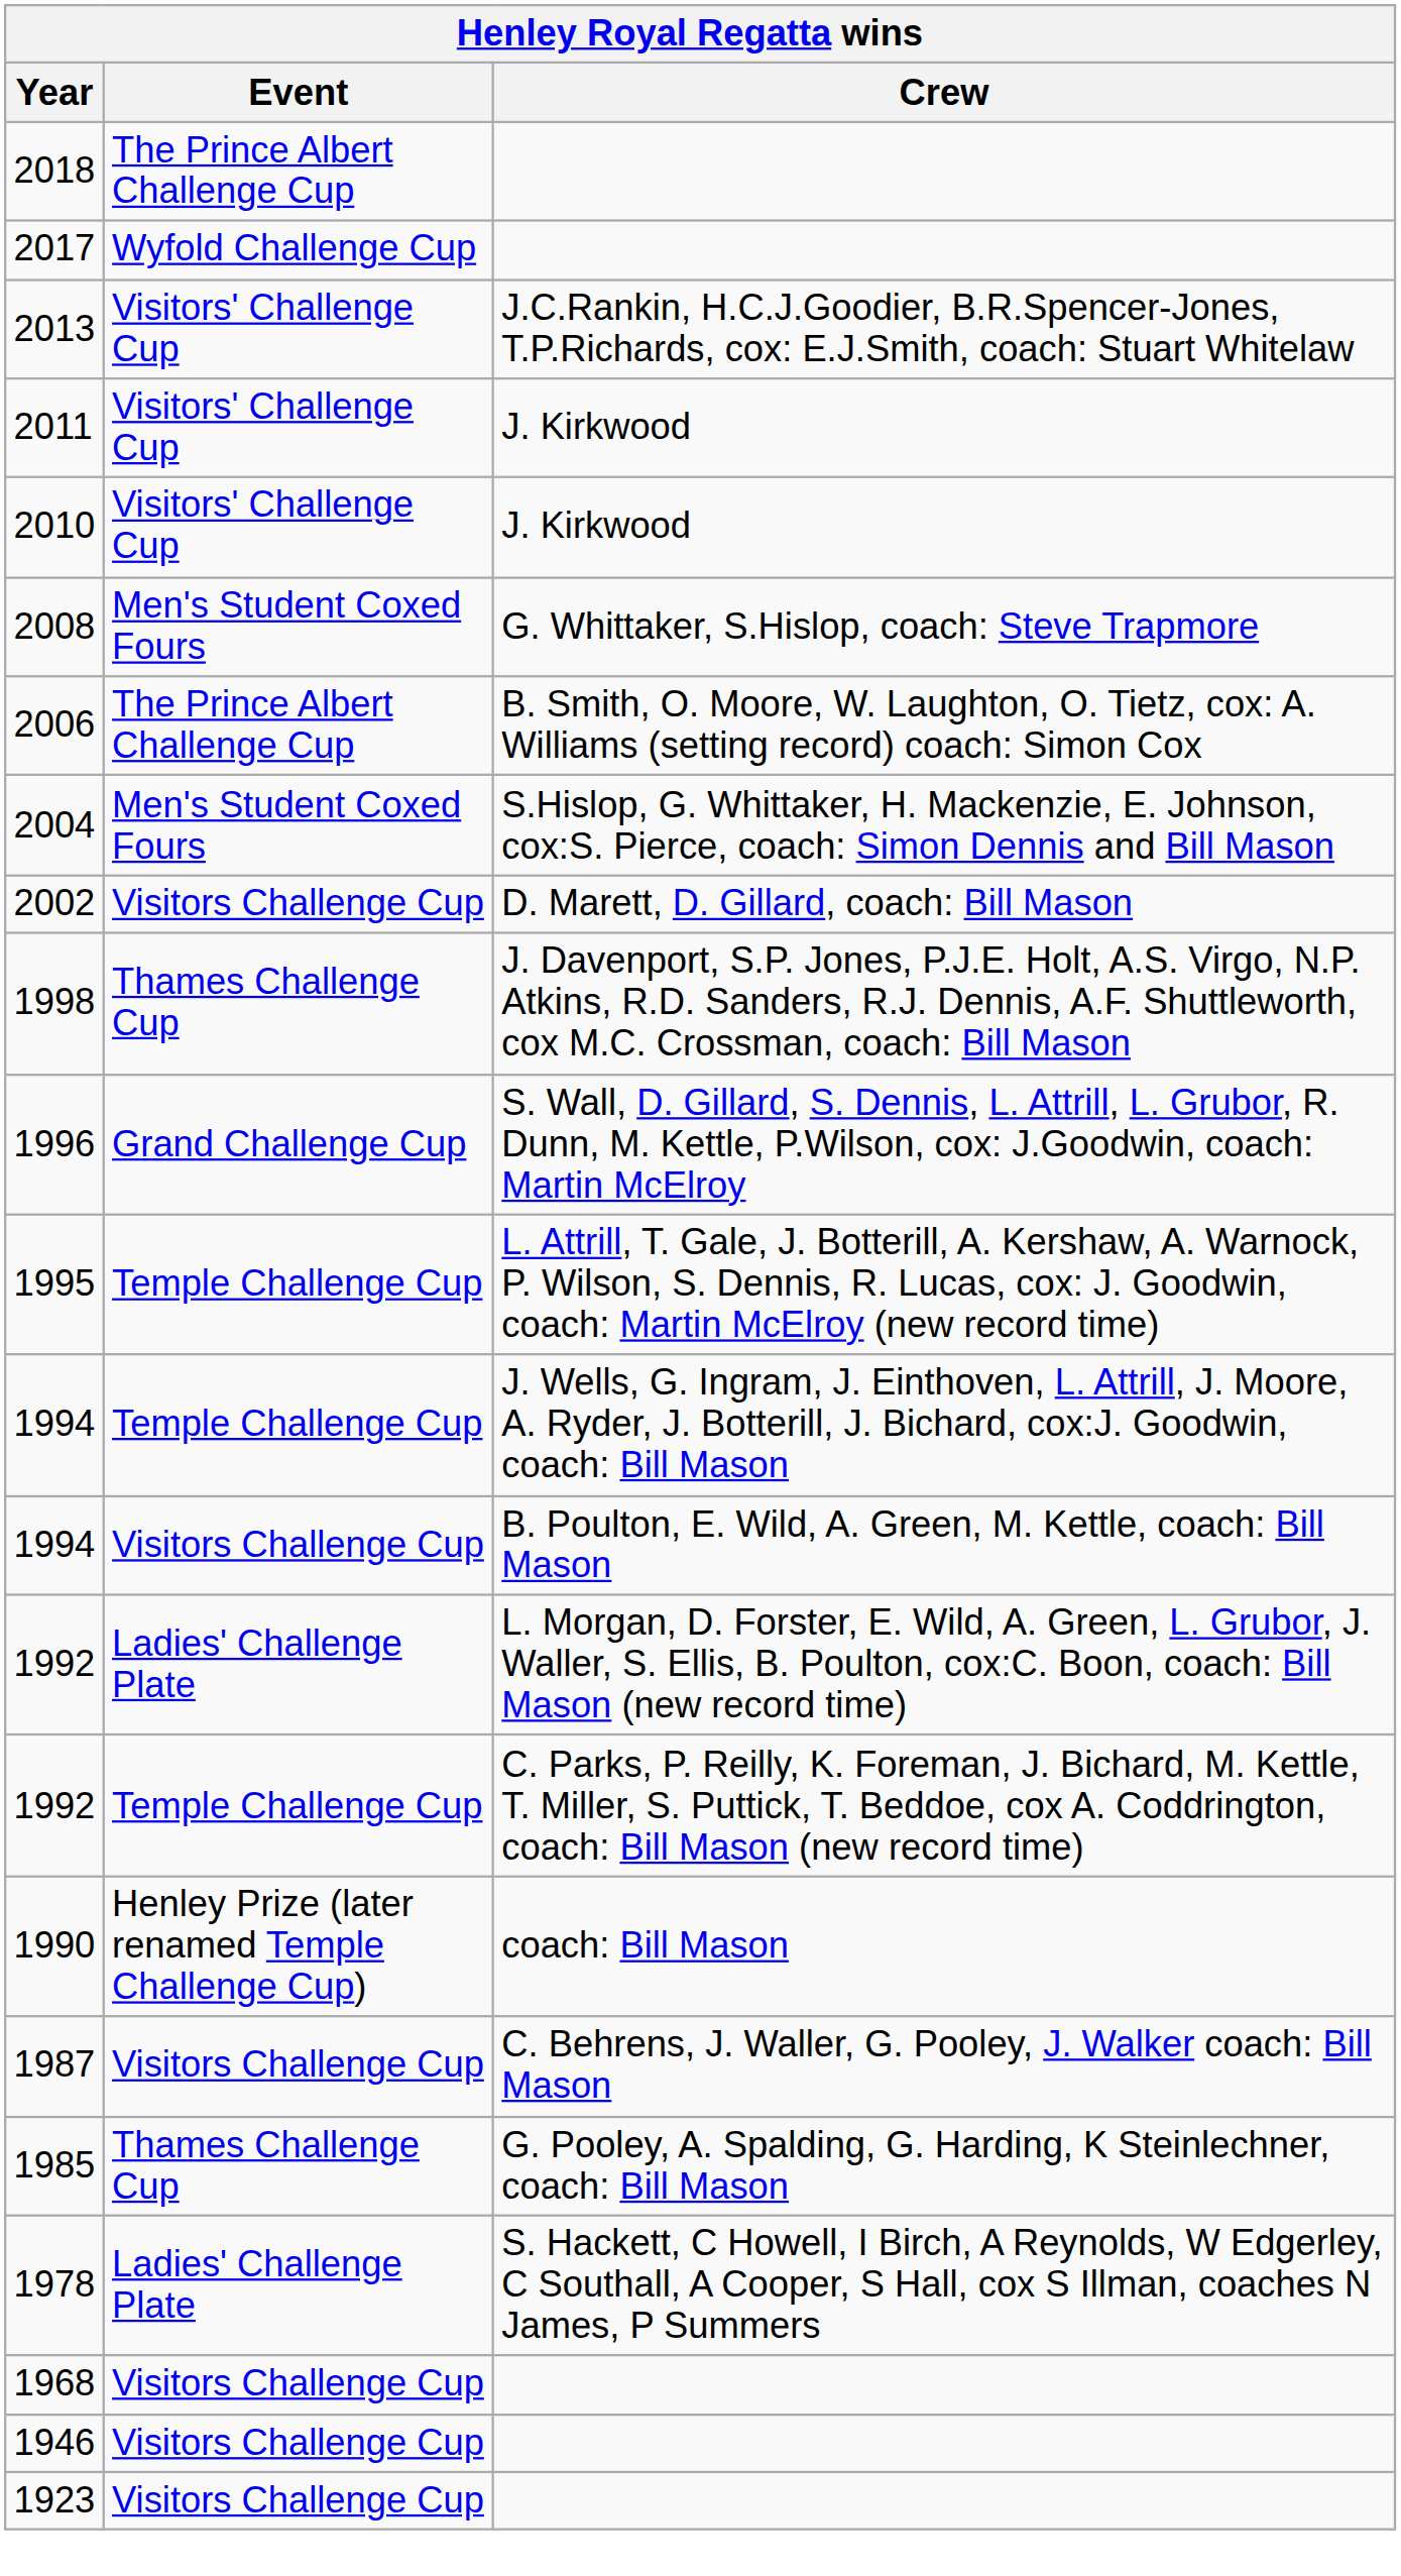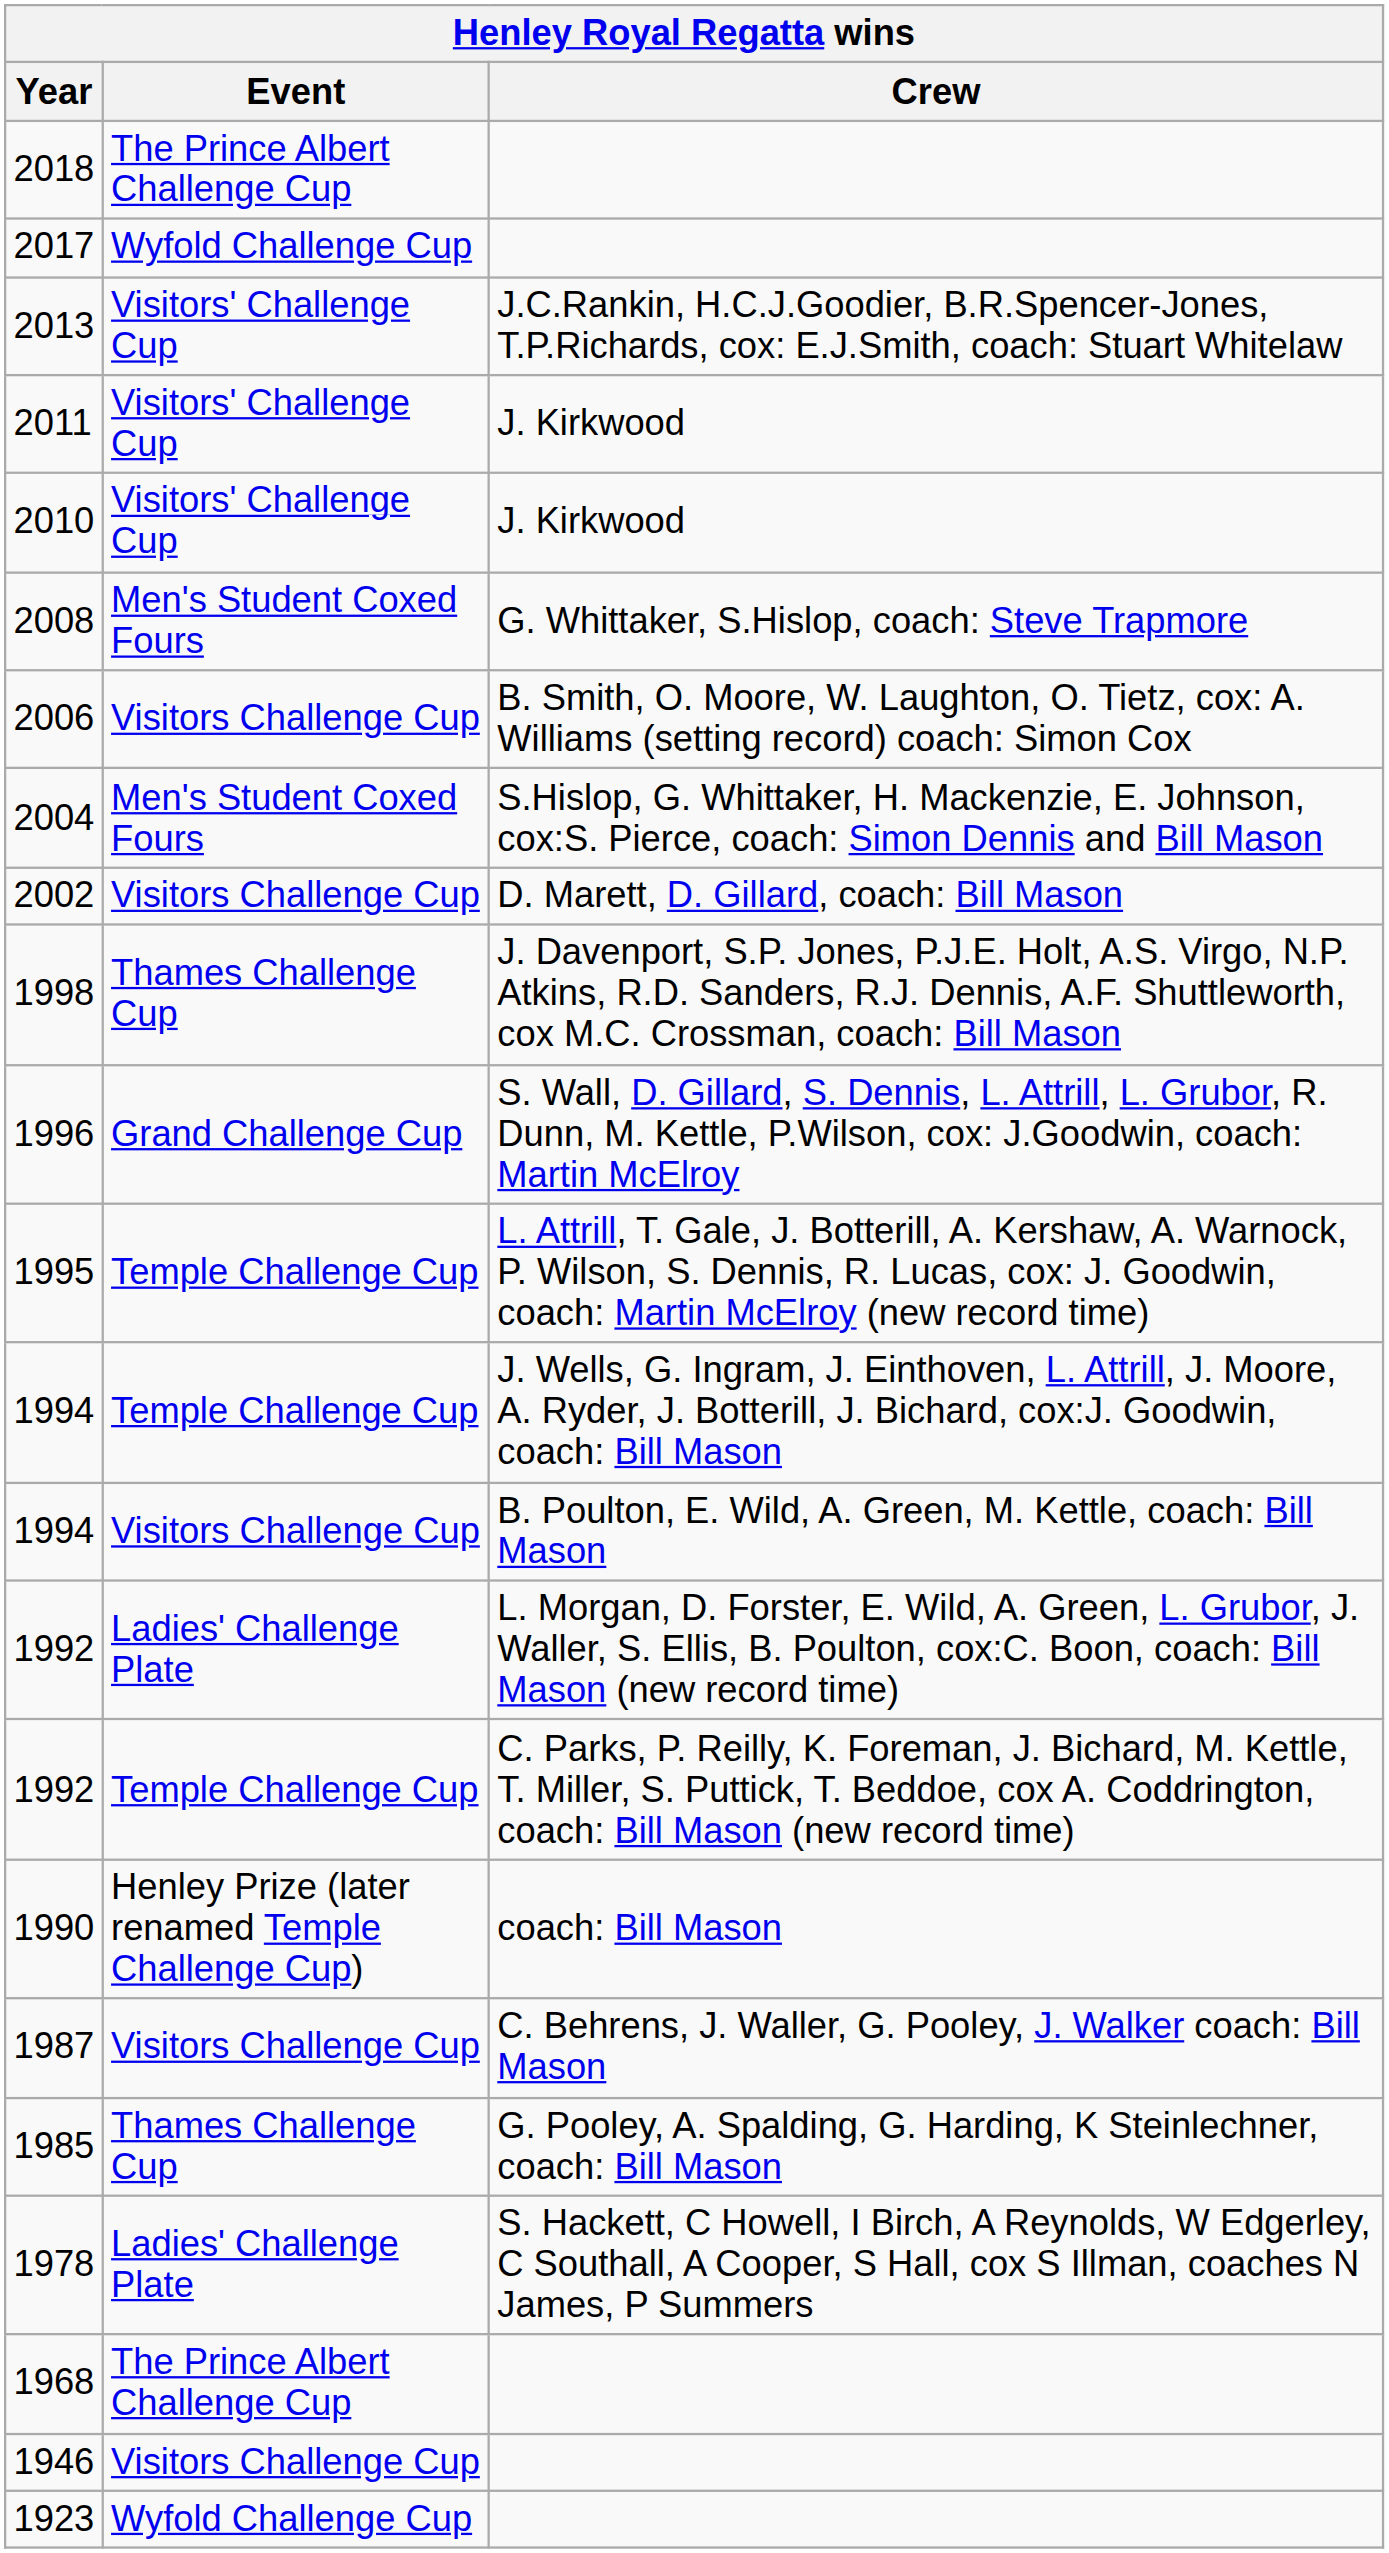2006 | Event: The Prince Albert Challenge Cup -> Visitors Challenge Cup
1968 | Event: Visitors Challenge Cup -> The Prince Albert Challenge Cup
1923 | Event: Visitors Challenge Cup -> Wyfold Challenge Cup
